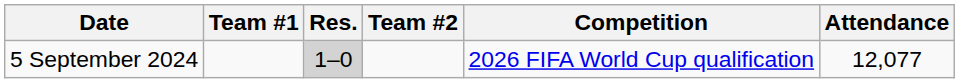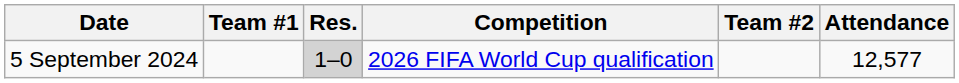columns swapped: Team #2 <-> Competition
5 September 2024 | Attendance: 12,077 -> 12,577
